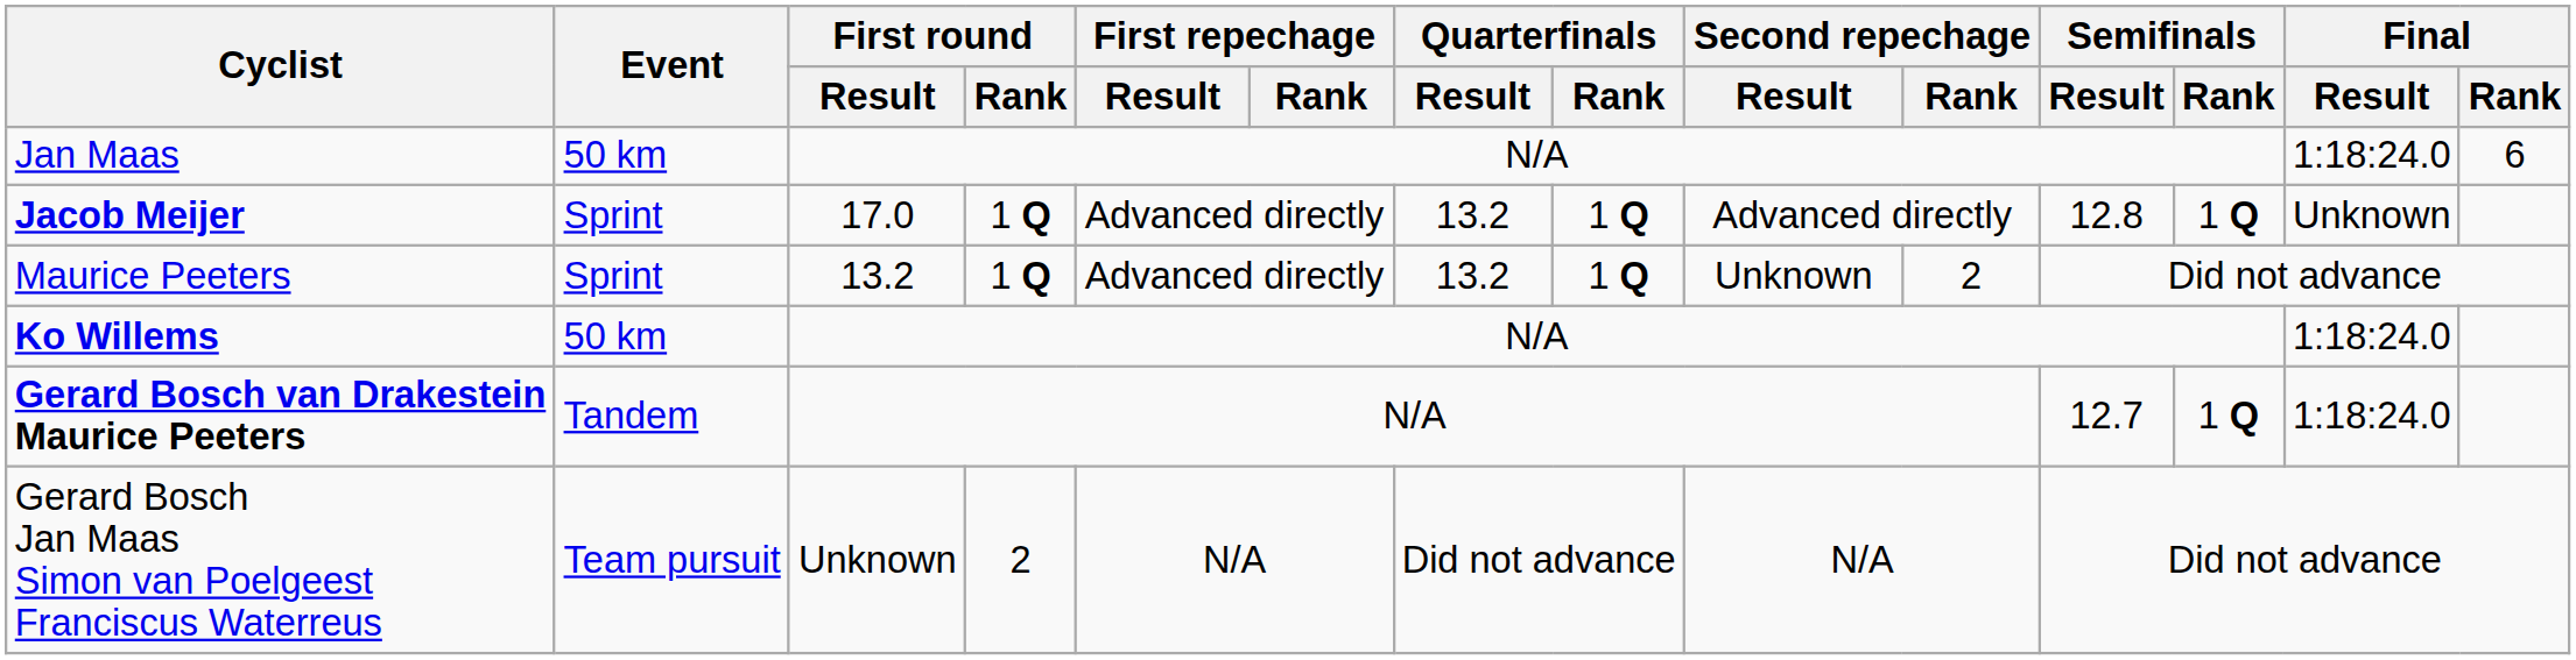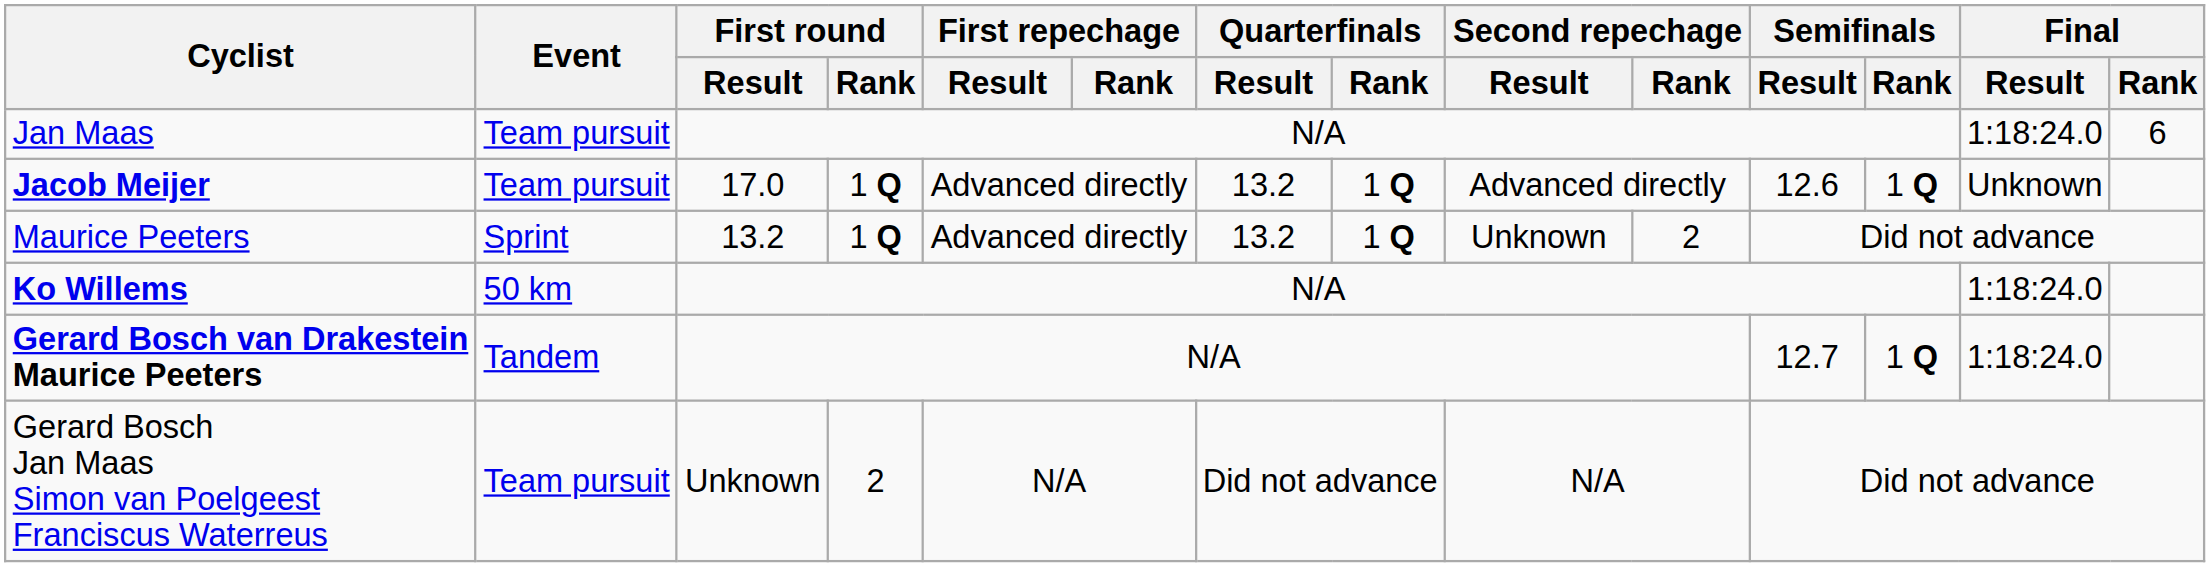Jan Maas | Event: 50 km -> Team pursuit
Jacob Meijer | Event: Sprint -> Team pursuit
Jacob Meijer | Semifinals / Result: 12.8 -> 12.6
